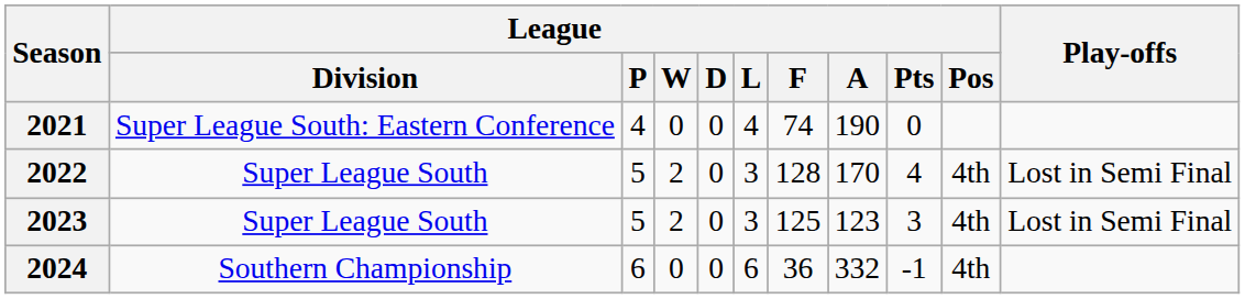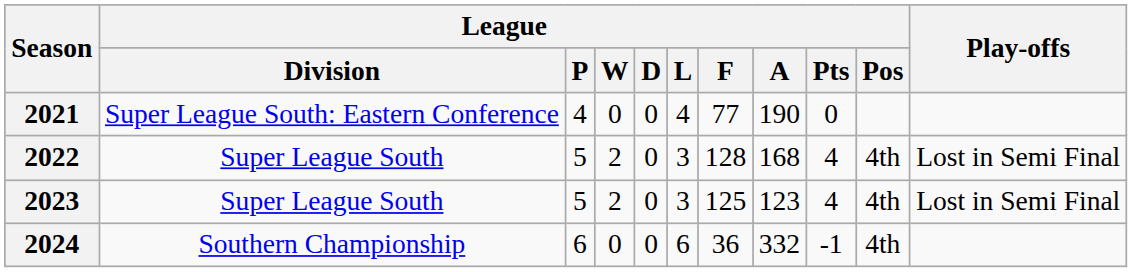2021 | League / F: 74 -> 77
2022 | League / A: 170 -> 168
2023 | League / Pts: 3 -> 4
